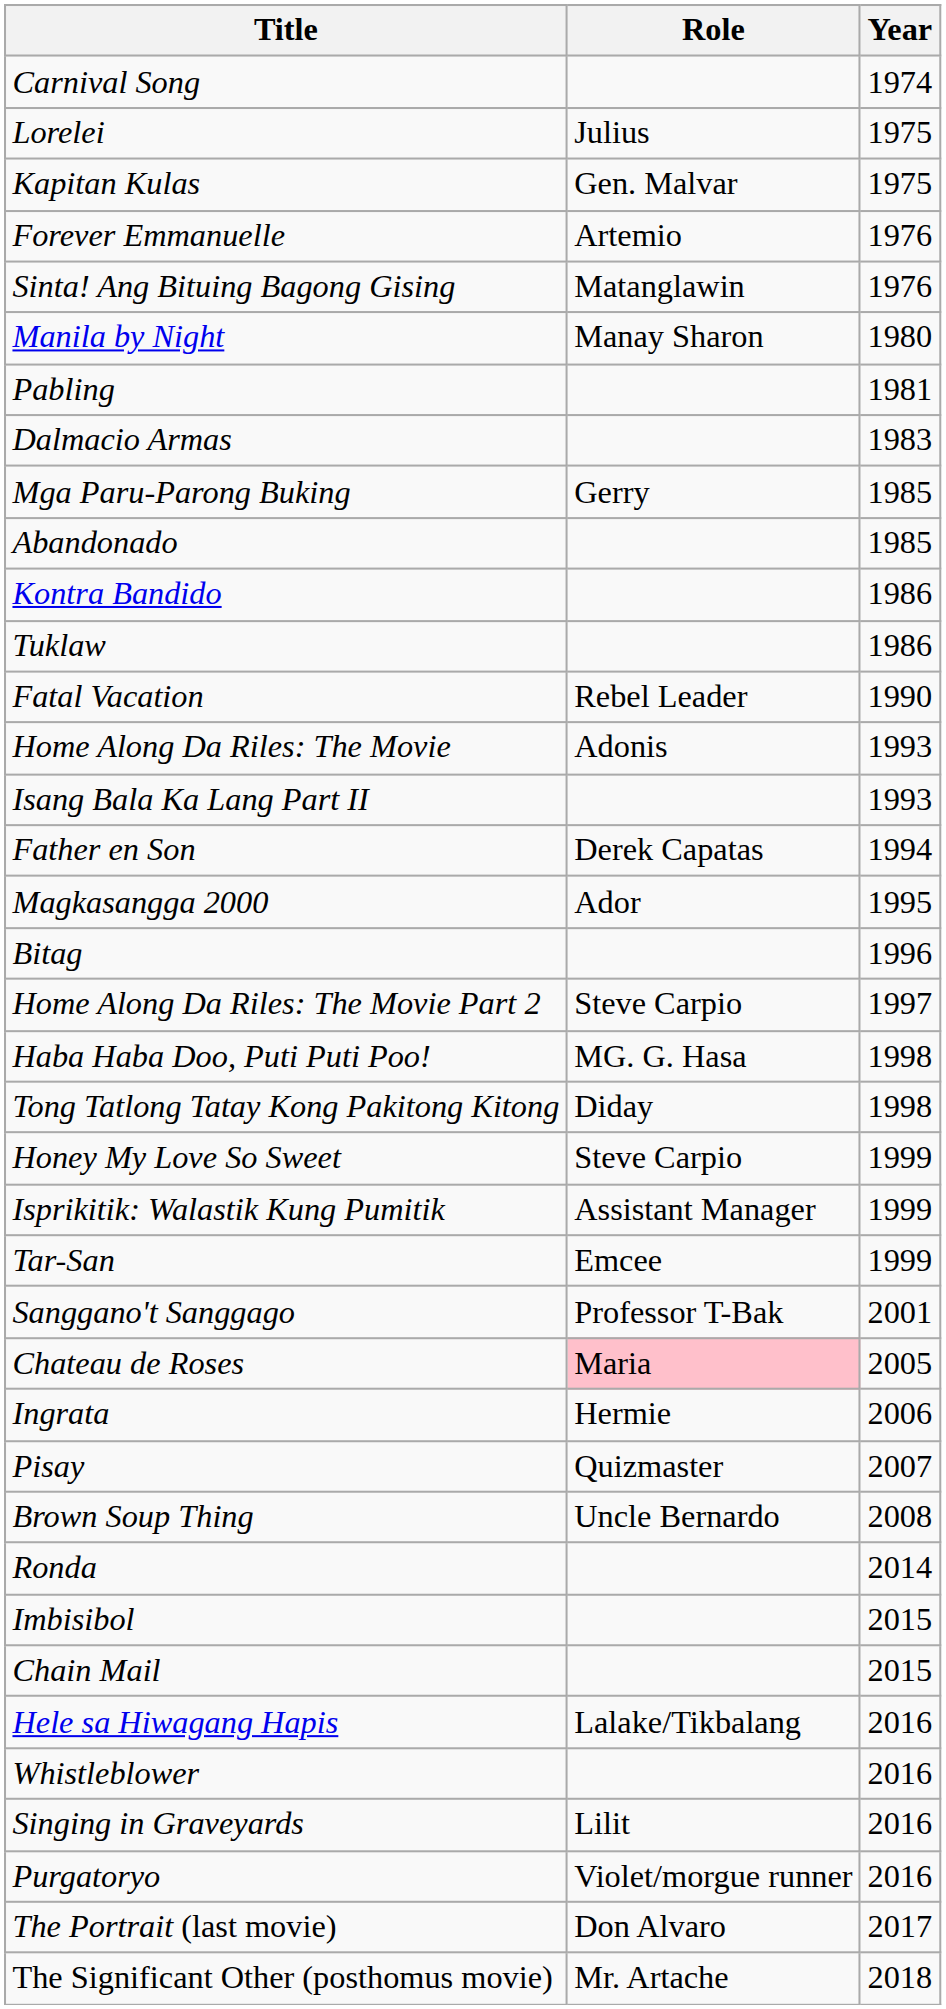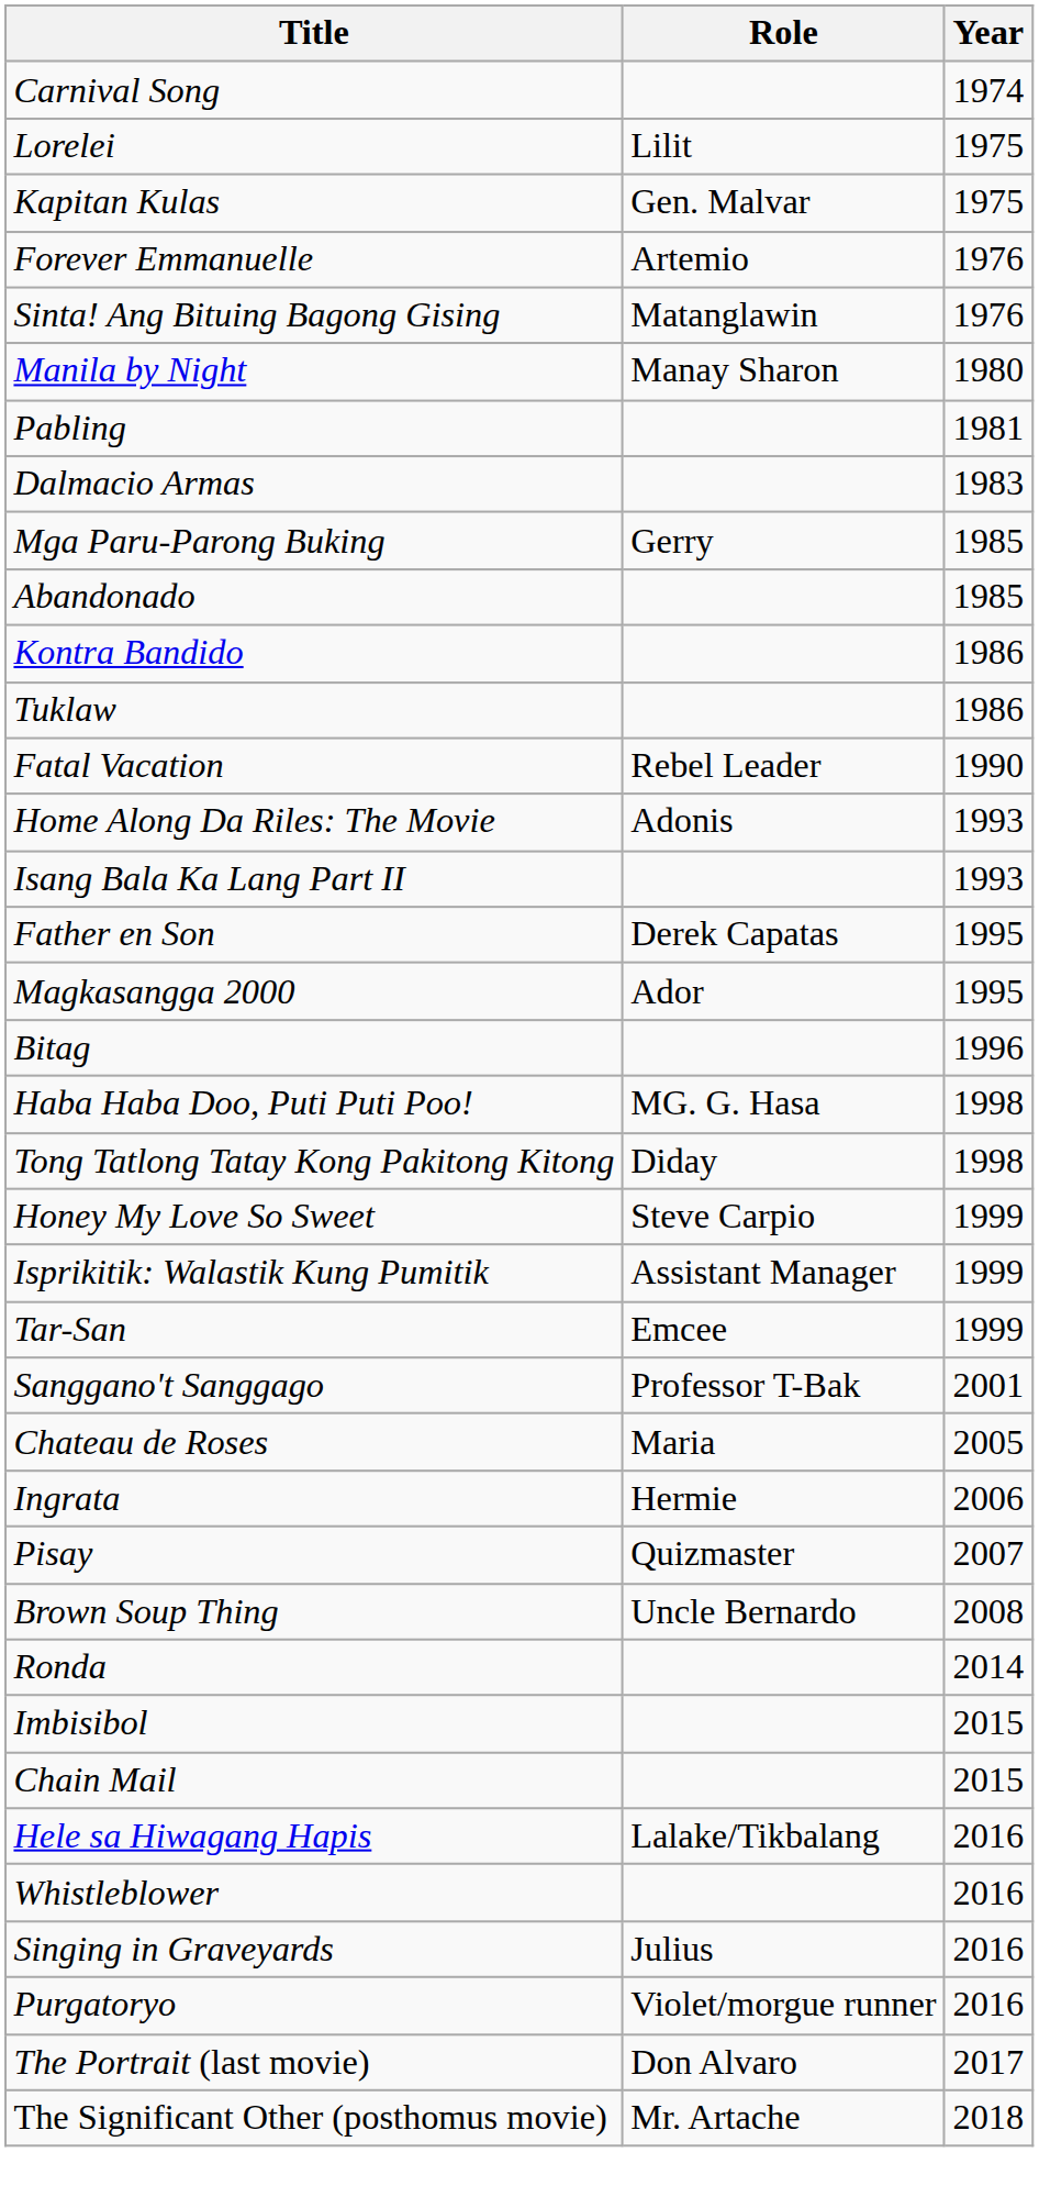Lorelei | Role: Julius -> Lilit
Father en Son | Year: 1994 -> 1995
- row: Home Along Da Riles: The Movie Part 2 | Steve Carpio | 1997
Chateau de Roses | Role: pink background -> no background
Singing in Graveyards | Role: Lilit -> Julius
